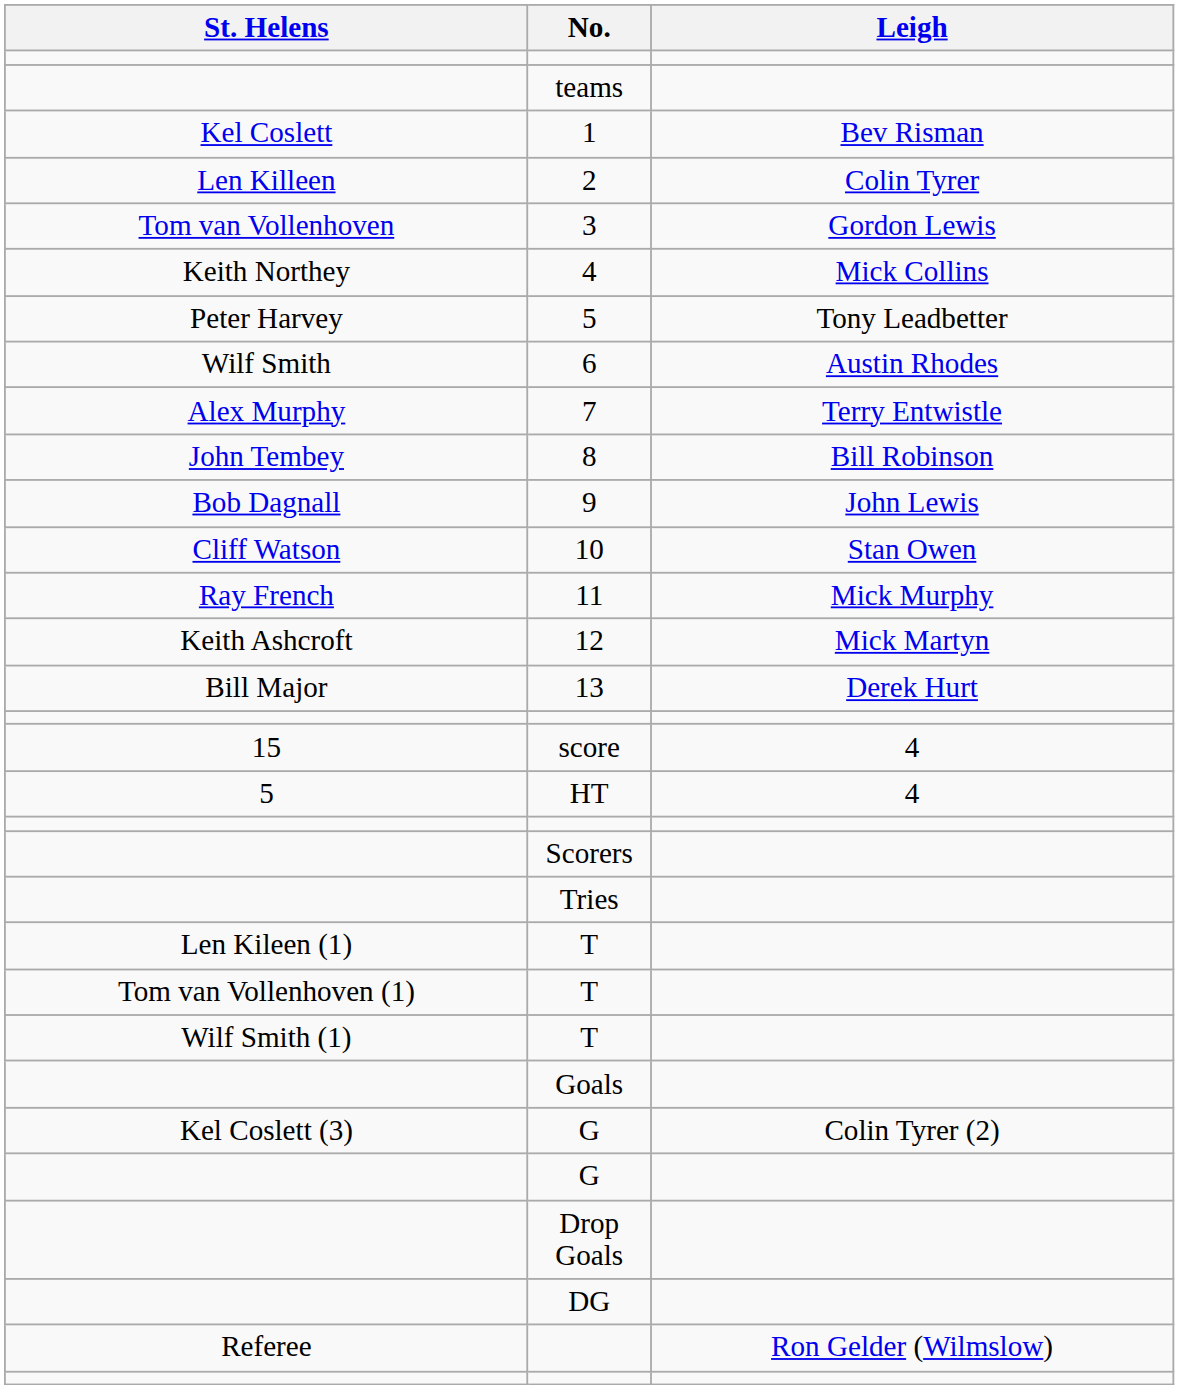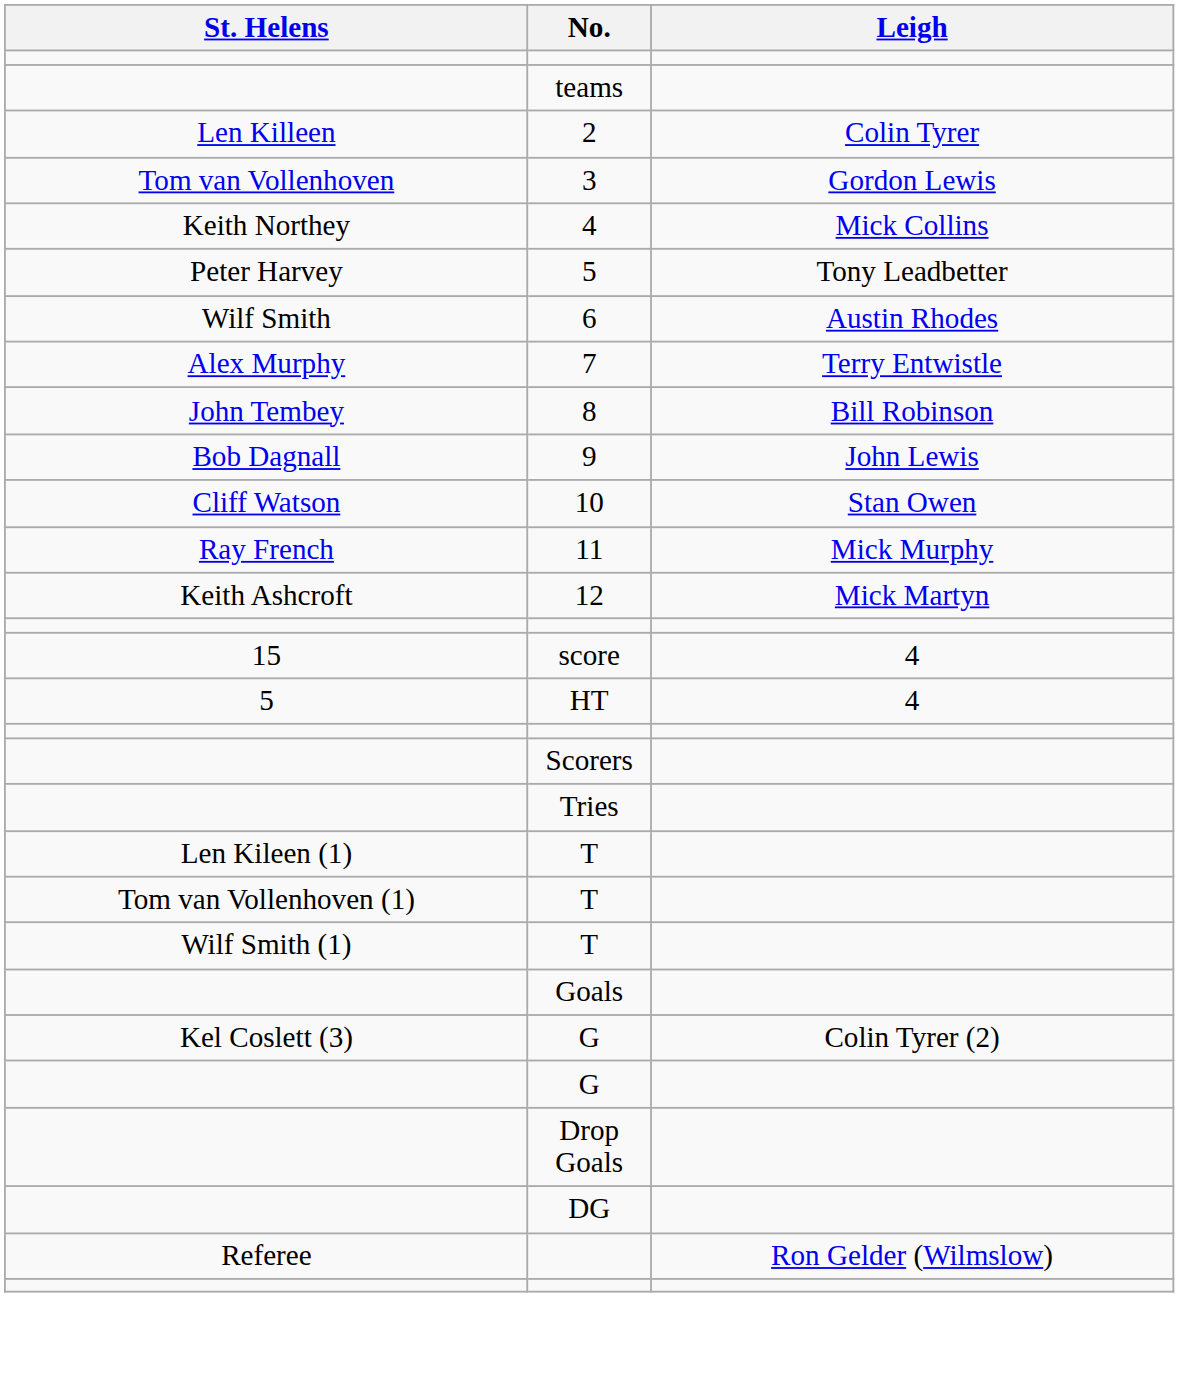- row: Kel Coslett | 1 | Bev Risman
- row: Bill Major | 13 | Derek Hurt
